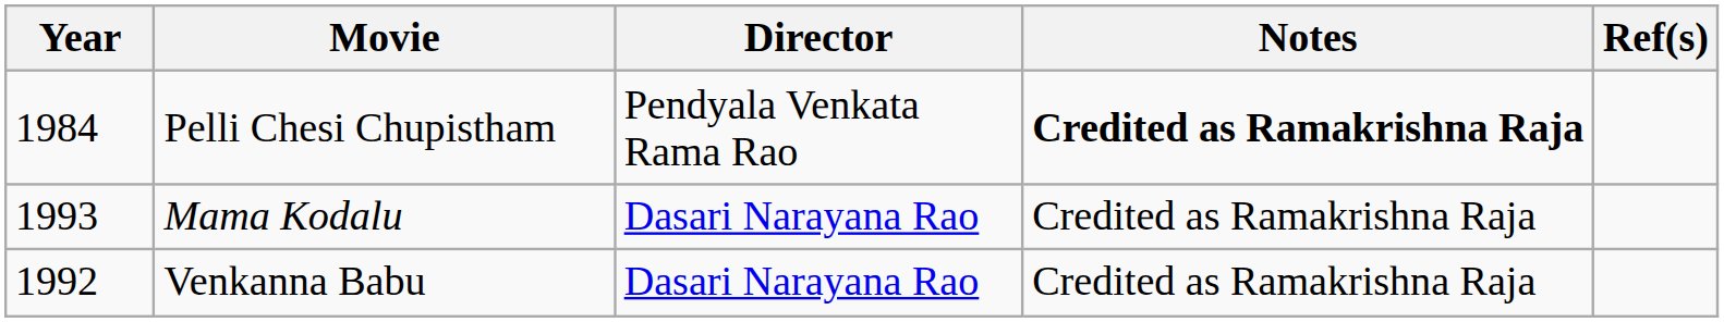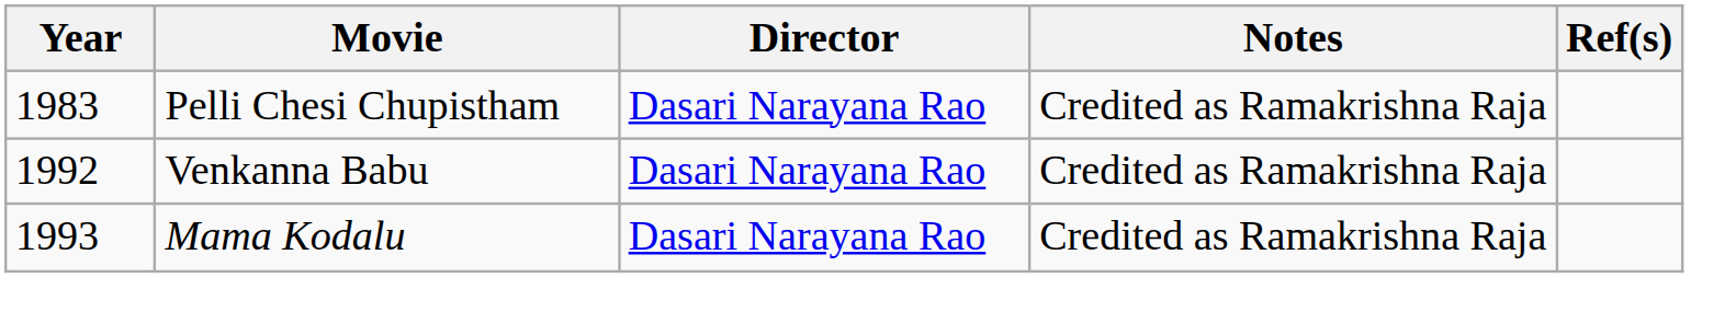Pelli Chesi Chupistham | Year: 1984 -> 1983
Pelli Chesi Chupistham | Director: Pendyala Venkata Rama Rao -> Dasari Narayana Rao
Pelli Chesi Chupistham | Notes: bold -> normal
rows swapped: Venkanna Babu <-> Mama Kodalu
